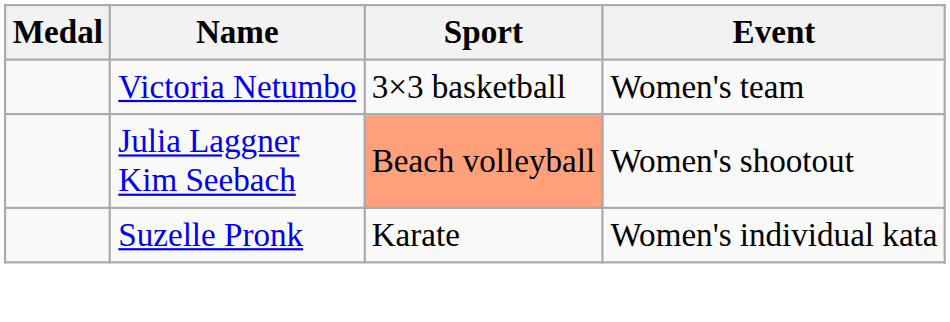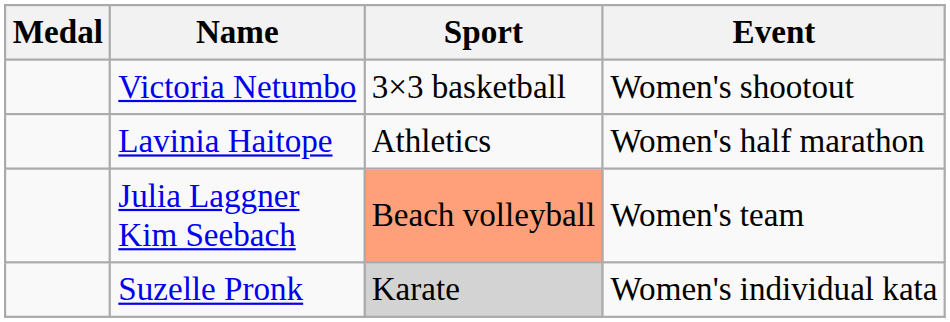Victoria Netumbo | Event: Women's team -> Women's shootout
+ row: Lavinia Haitope | Athletics | Women's half marathon
Julia Laggner Kim Seebach | Event: Women's shootout -> Women's team
Suzelle Pronk | Sport: no background -> lightgrey background
